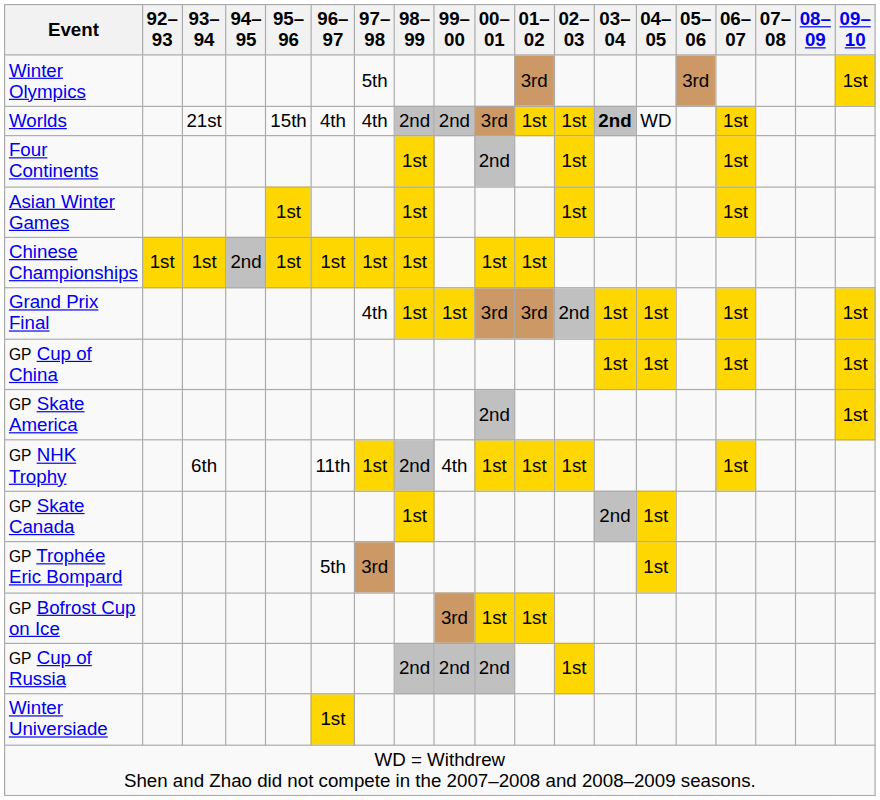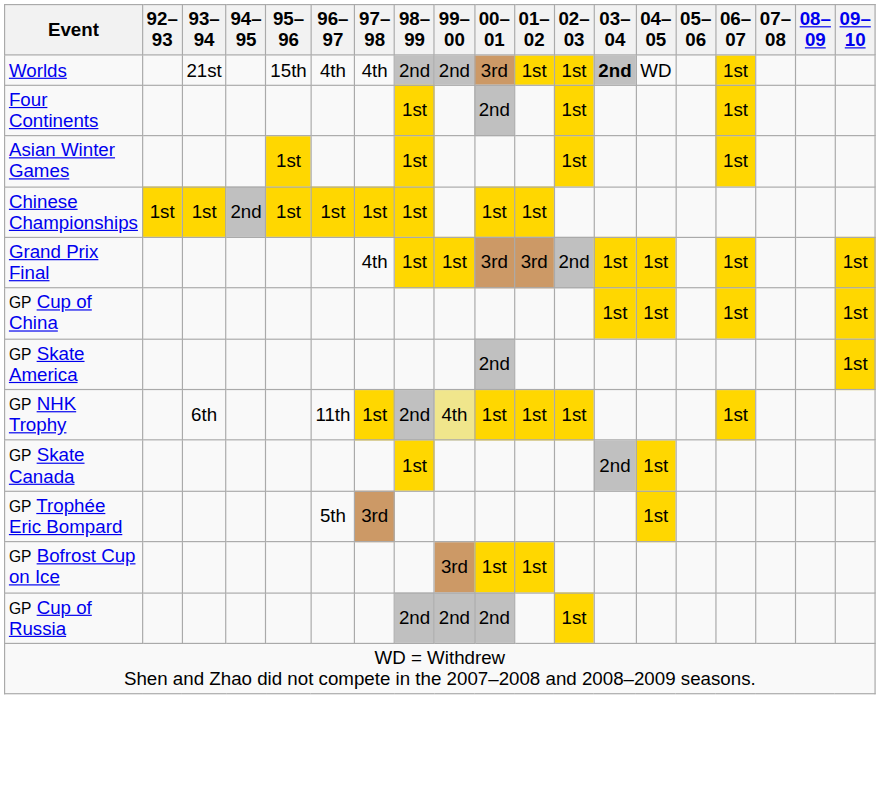- row: Winter Olympics | 5th | 3rd | 3rd | 1st
GP NHK Trophy | 99–00: no background -> khaki background
- row: Winter Universiade | 1st
